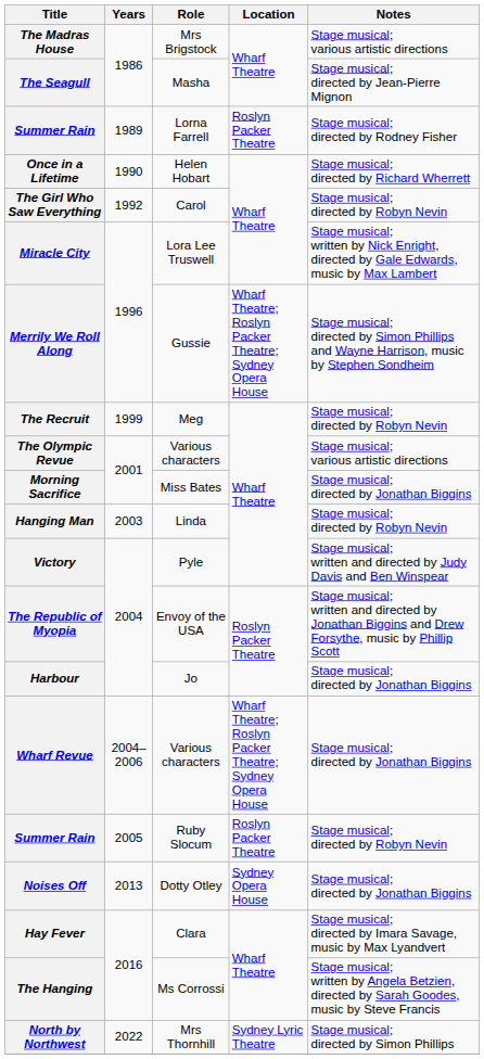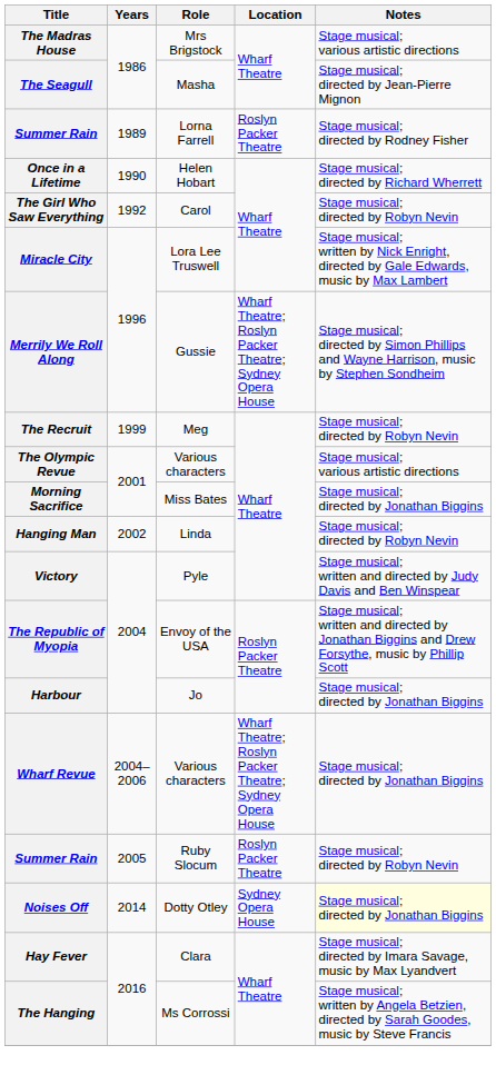Hanging Man | Years: 2003 -> 2002
Noises Off | Years: 2013 -> 2014
Noises Off | Notes: no background -> lightyellow background
- row: North by Northwest | 2022 | Mrs Thornhill | Sydney Lyric Theatre | Stage musical; directed by Simon Phillips
